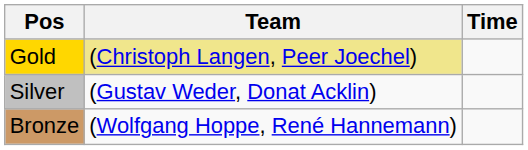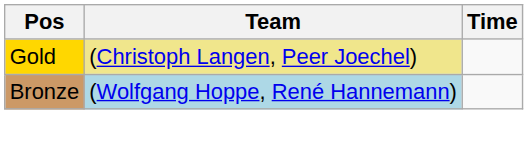- row: Silver | (Gustav Weder, Donat Acklin)
Bronze | Team: no background -> lightblue background
